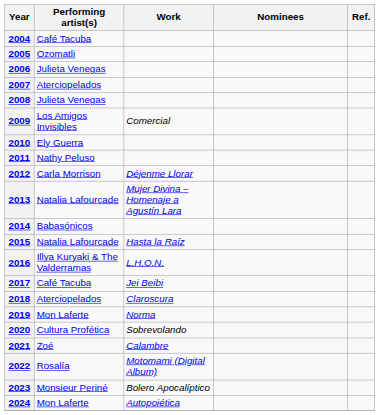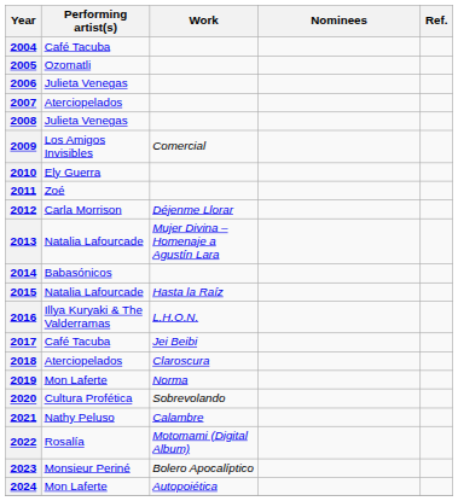2011 | Performing artist(s): Nathy Peluso -> Zoé
2021 | Performing artist(s): Zoé -> Nathy Peluso
